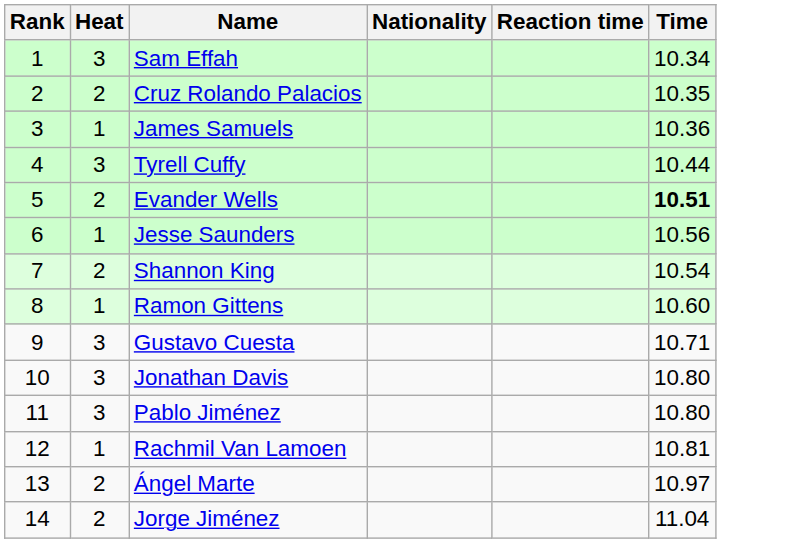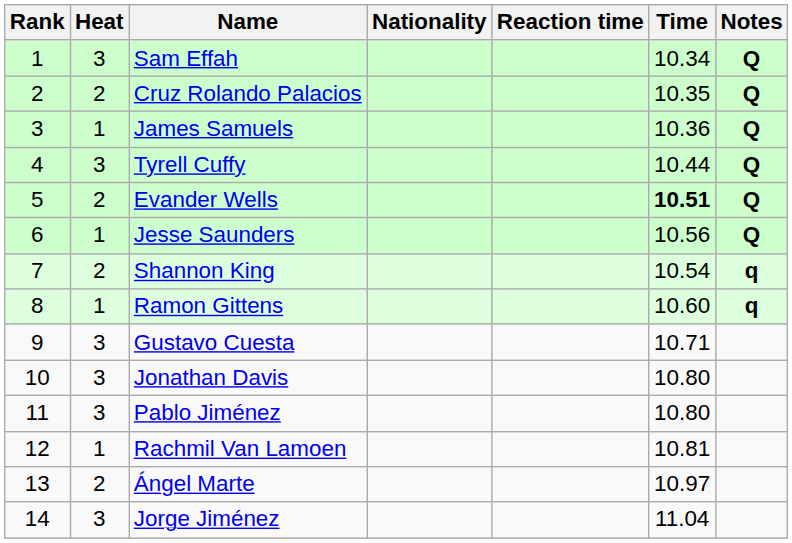+ column: Notes | Q | Q | Q | Q | Q | Q | q | q
Jorge Jiménez | Heat: 2 -> 3
